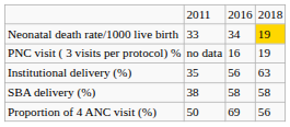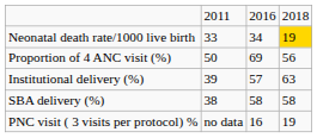rows swapped: Proportion of 4 ANC visit (%) <-> PNC visit ( 3 visits per protocol) %
Institutional delivery (%) | column 2: 35 -> 39
Institutional delivery (%) | column 3: 56 -> 57
